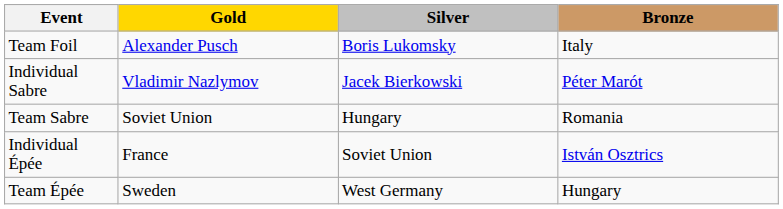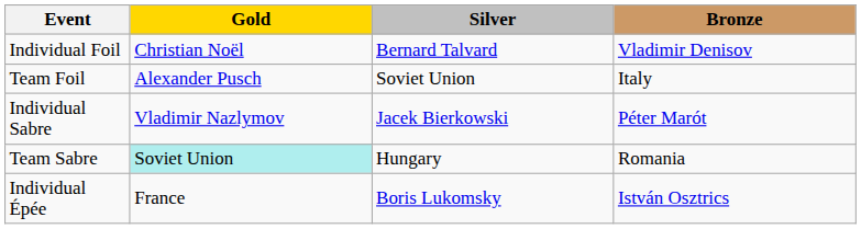+ row: Individual Foil | Christian Noël | Bernard Talvard | Vladimir Denisov
Team Foil | Silver: Boris Lukomsky -> Soviet Union
Team Sabre | Gold: no background -> paleturquoise background
Individual Épée | Silver: Soviet Union -> Boris Lukomsky
- row: Team Épée | Sweden | West Germany | Hungary
